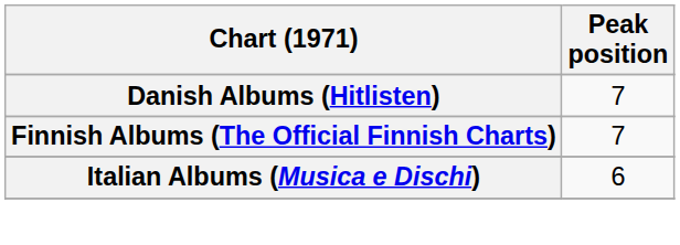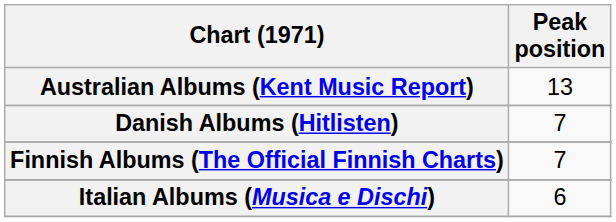+ row: Australian Albums (Kent Music Report) | 13
